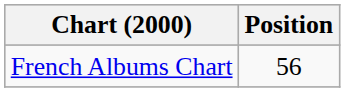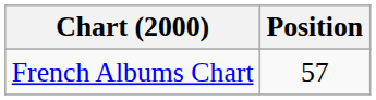French Albums Chart | Position: 56 -> 57
